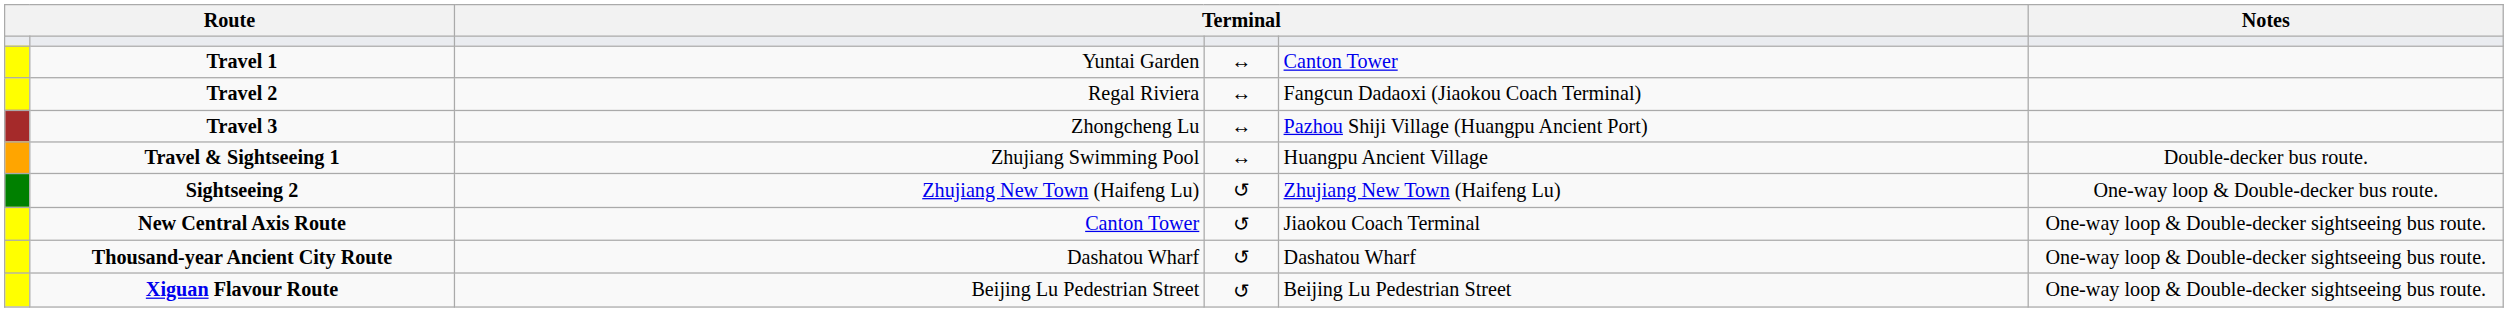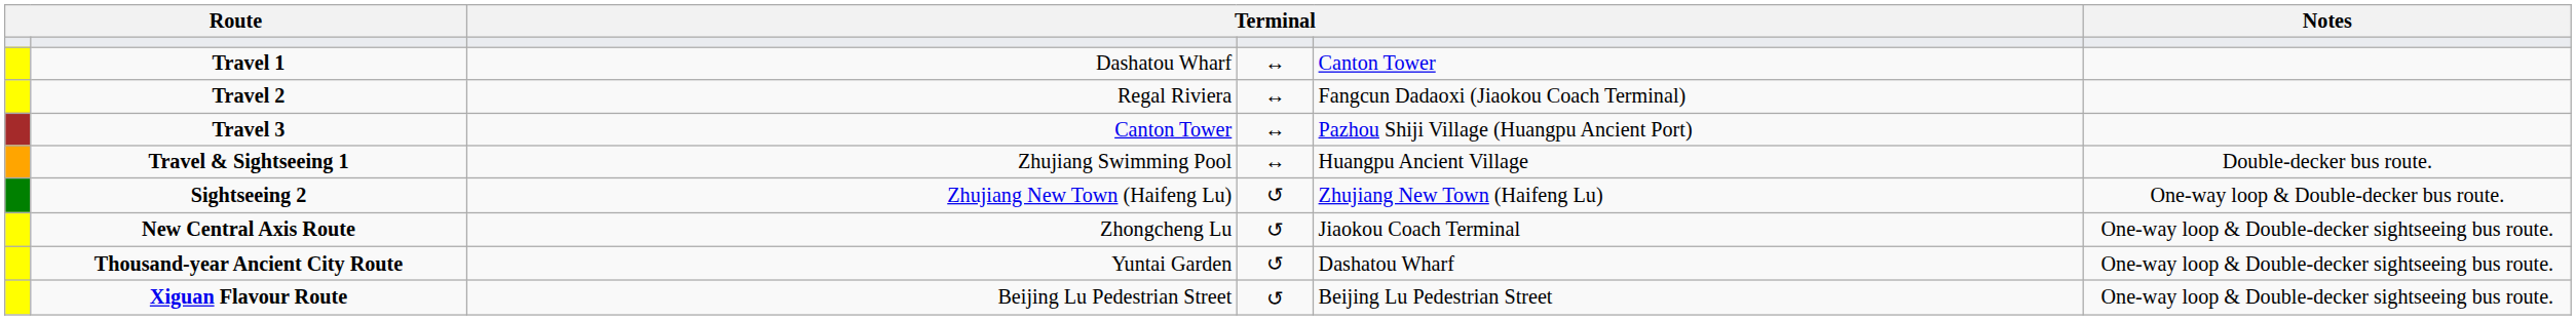Travel 1 | column 3: Yuntai Garden -> Dashatou Wharf
Travel 3 | column 3: Zhongcheng Lu -> Canton Tower
New Central Axis Route | column 3: Canton Tower -> Zhongcheng Lu
Thousand-year Ancient City Route | column 3: Dashatou Wharf -> Yuntai Garden
